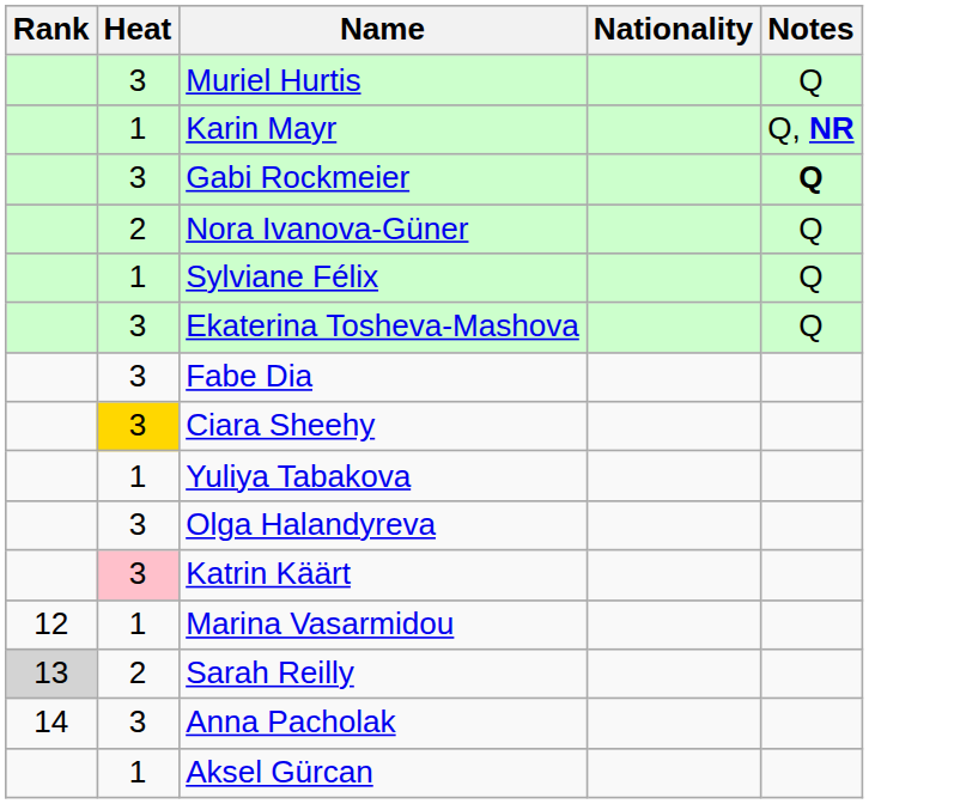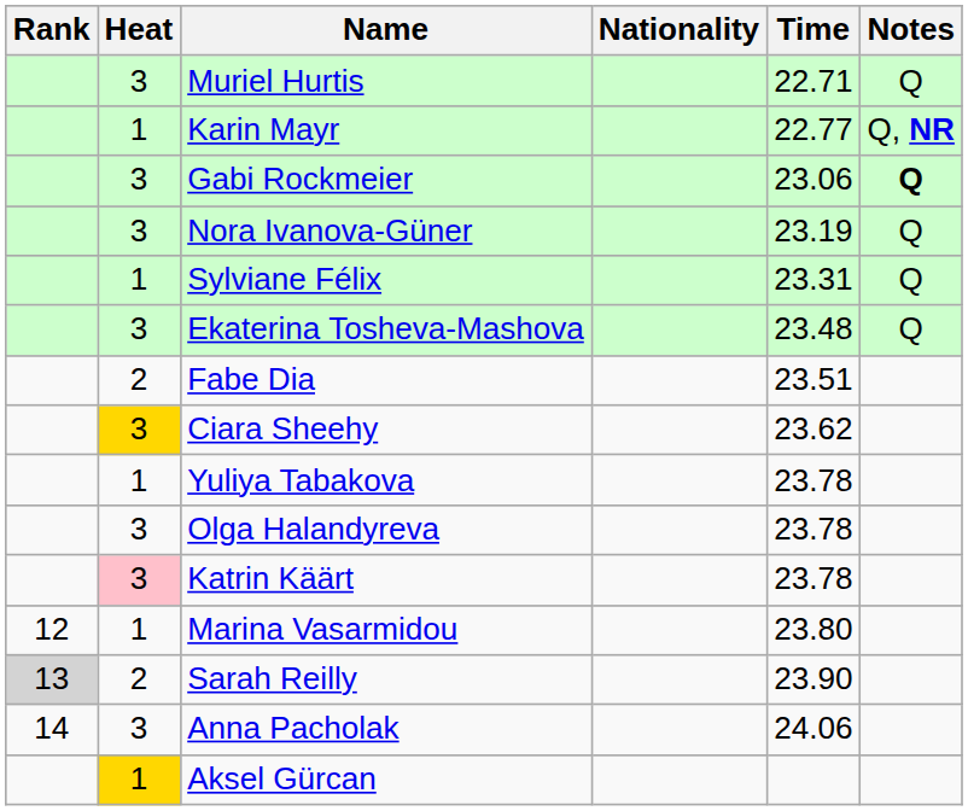+ column: Time | 22.71 | 22.77 | 23.06 | 23.19 | 23.31 | 23.48 | 23.51 | 23.62 | 23.78 | 23.78 | 23.78 | 23.80 | 23.90 | 24.06
Nora Ivanova-Güner | Heat: 2 -> 3
Fabe Dia | Heat: 3 -> 2
Aksel Gürcan | Heat: no background -> gold background
